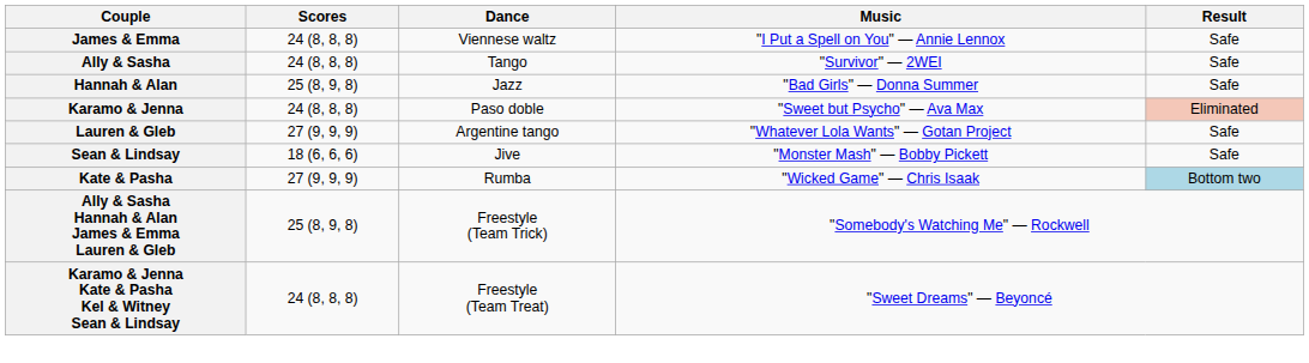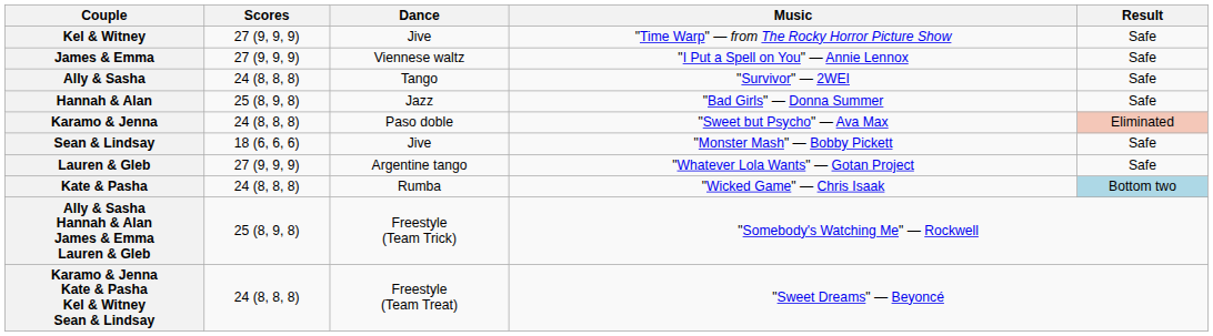+ row: Kel & Witney | 27 (9, 9, 9) | Jive | "Time Warp" — from The Rocky Horror Picture Show | Safe
James & Emma | Scores: 24 (8, 8, 8) -> 27 (9, 9, 9)
rows swapped: Lauren & Gleb <-> Sean & Lindsay
Kate & Pasha | Scores: 27 (9, 9, 9) -> 24 (8, 8, 8)
